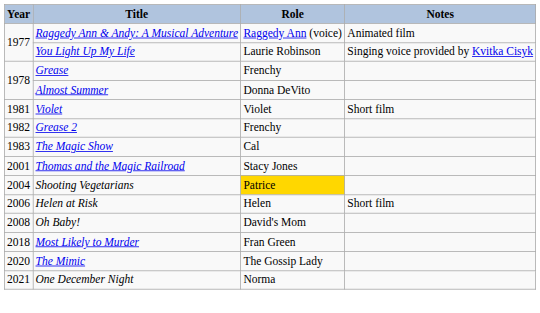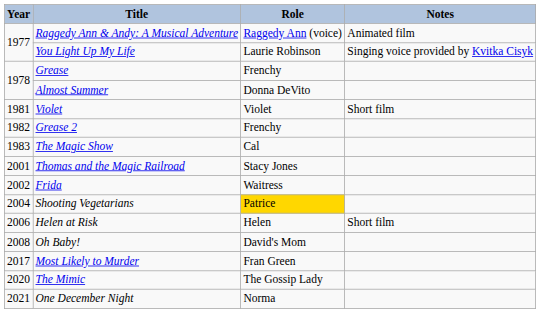+ row: 2002 | Frida | Waitress
Most Likely to Murder | Year: 2018 -> 2017
